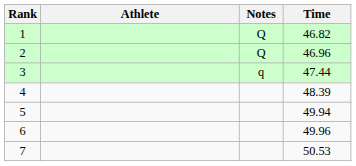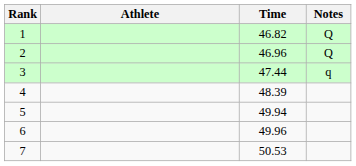columns swapped: Time <-> Notes
